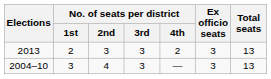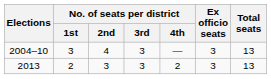rows swapped: 2004–10 <-> 2013
